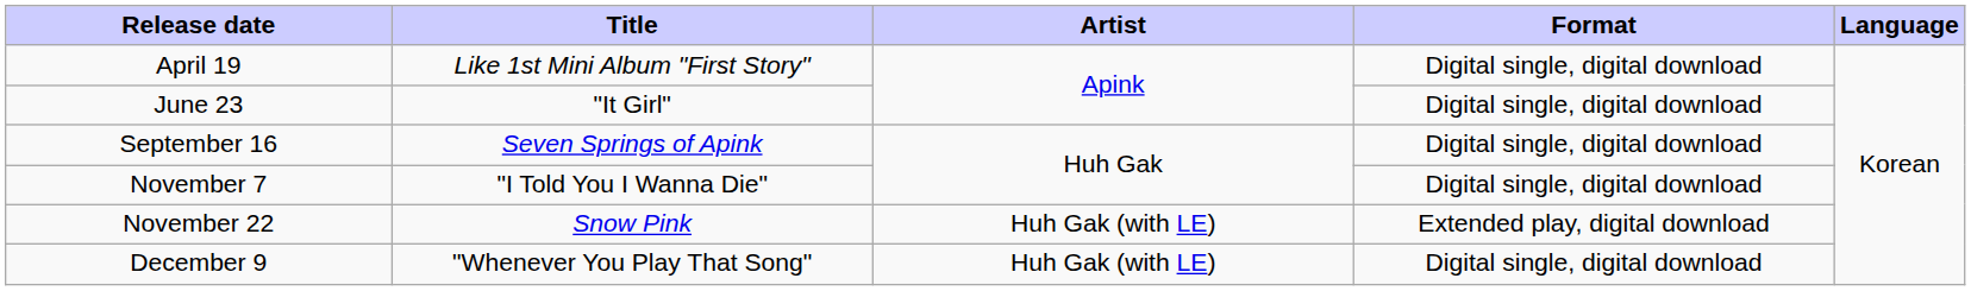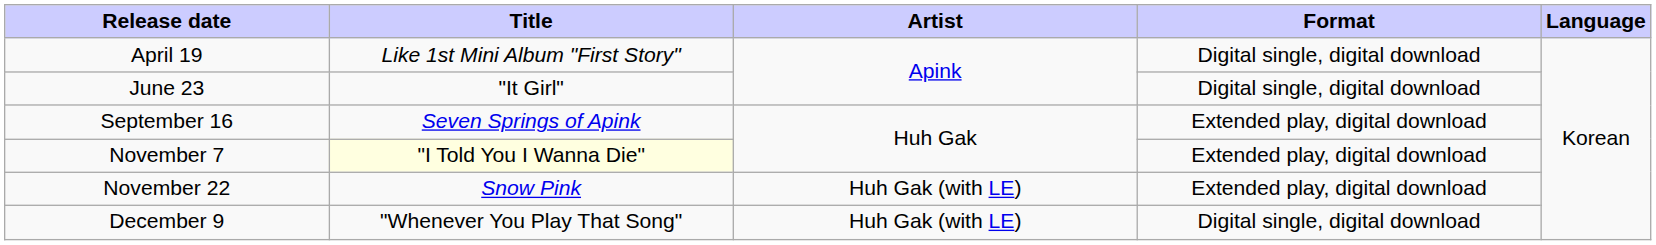September 16 | Format: Digital single, digital download -> Extended play, digital download
November 7 | Title: no background -> lightyellow background
November 7 | Format: Digital single, digital download -> Extended play, digital download
